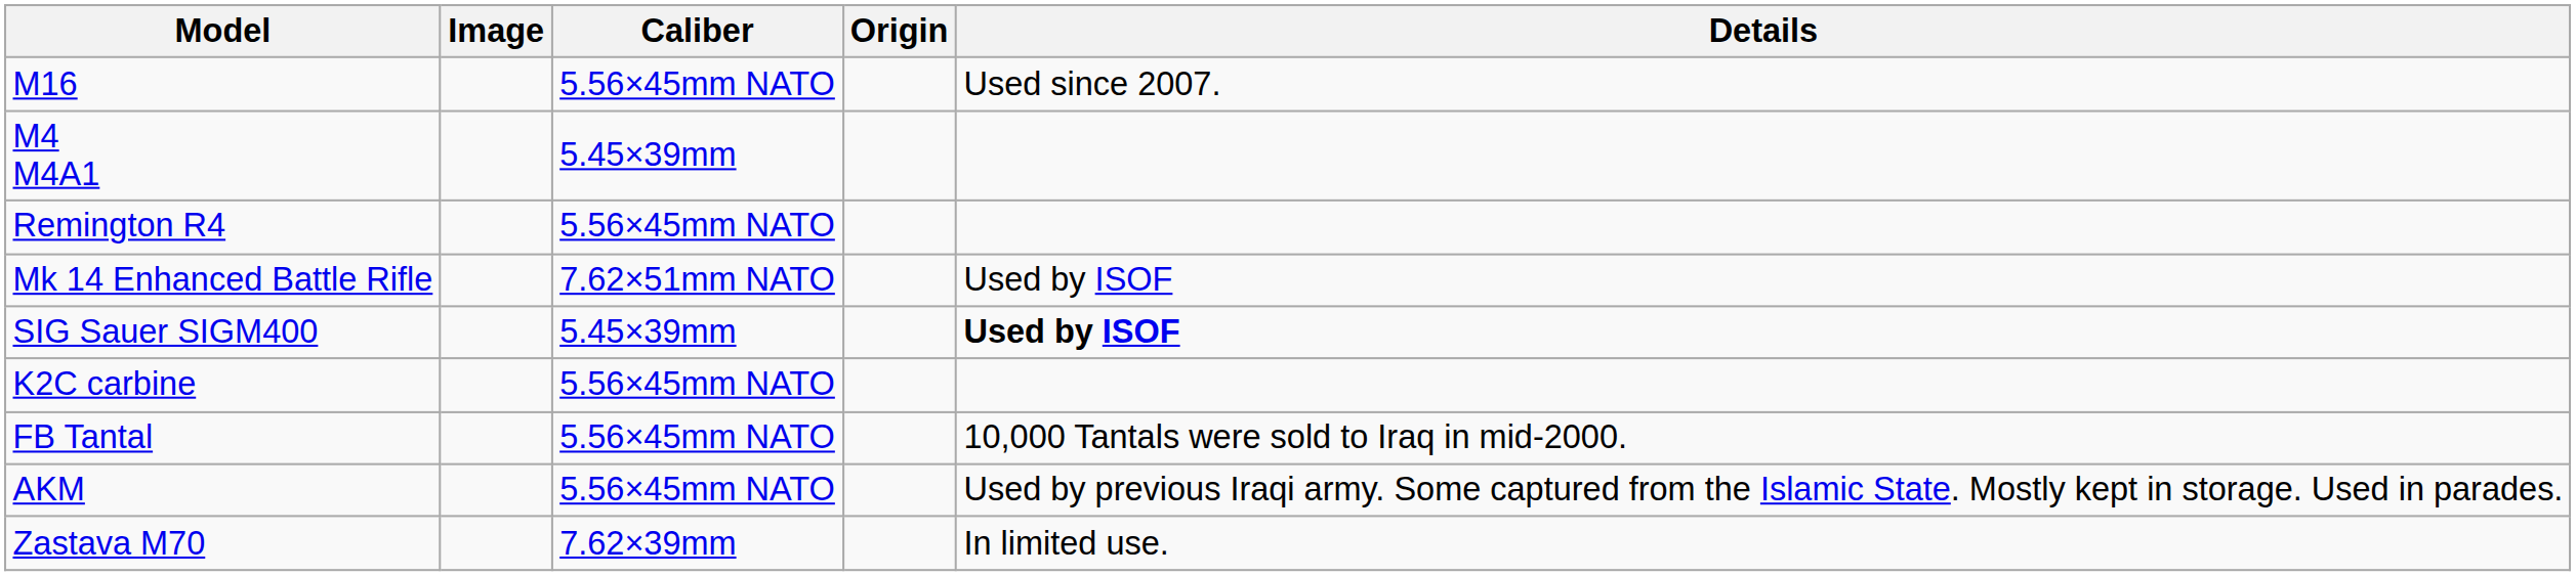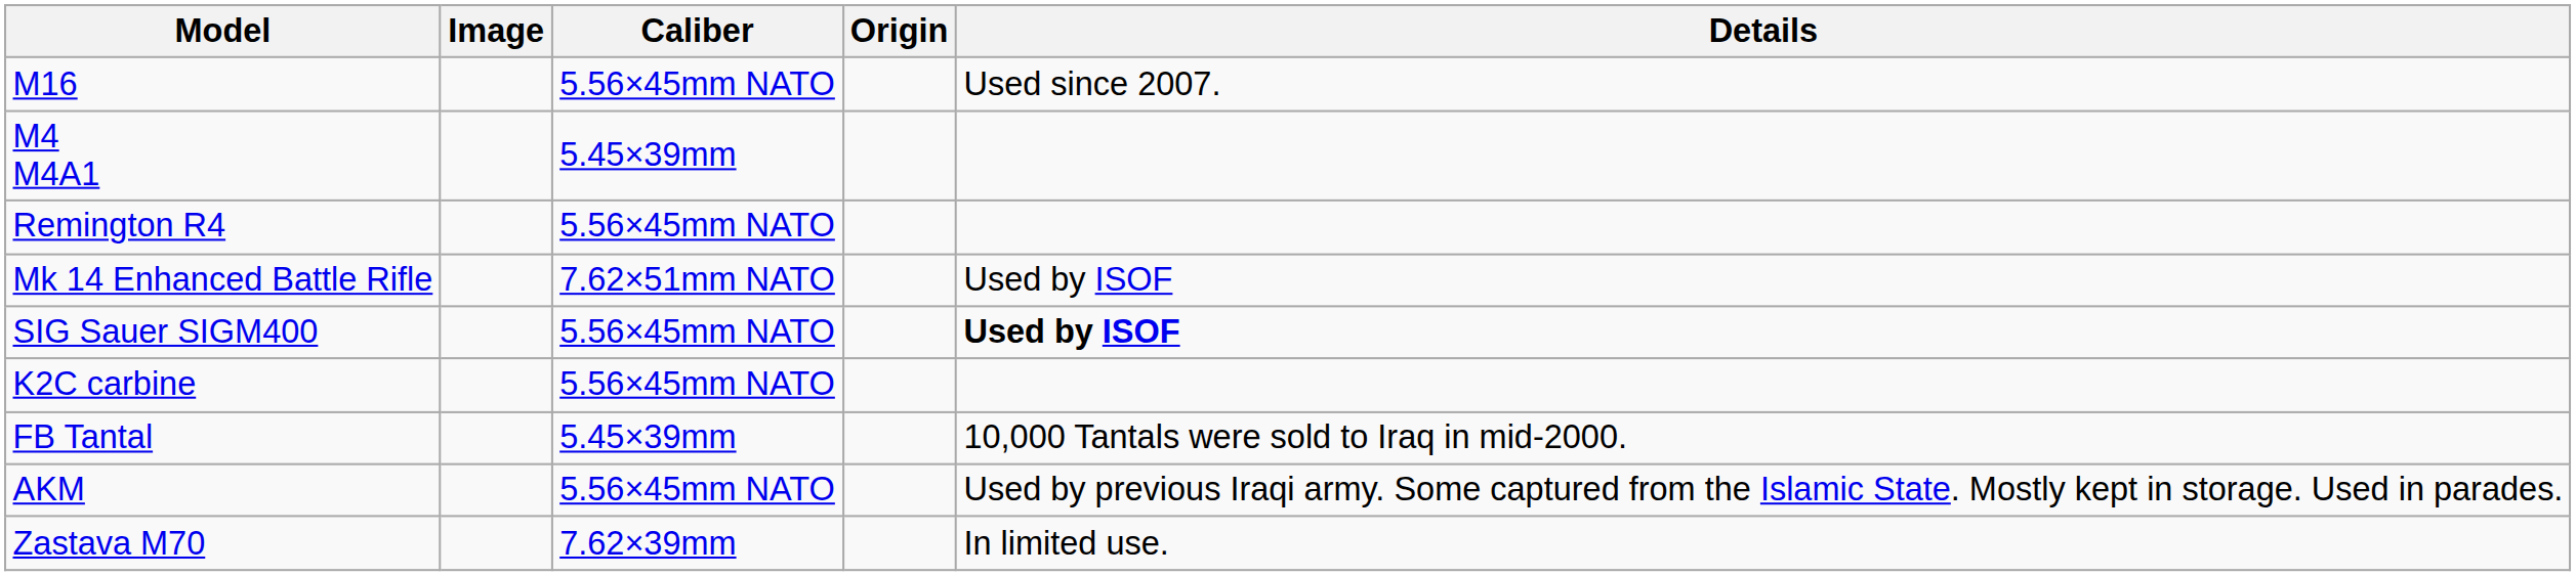SIG Sauer SIGM400 | Caliber: 5.45×39mm -> 5.56×45mm NATO
FB Tantal | Caliber: 5.56×45mm NATO -> 5.45×39mm
